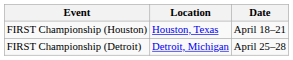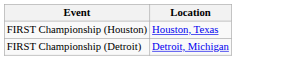- column: Date | April 18–21 | April 25–28
